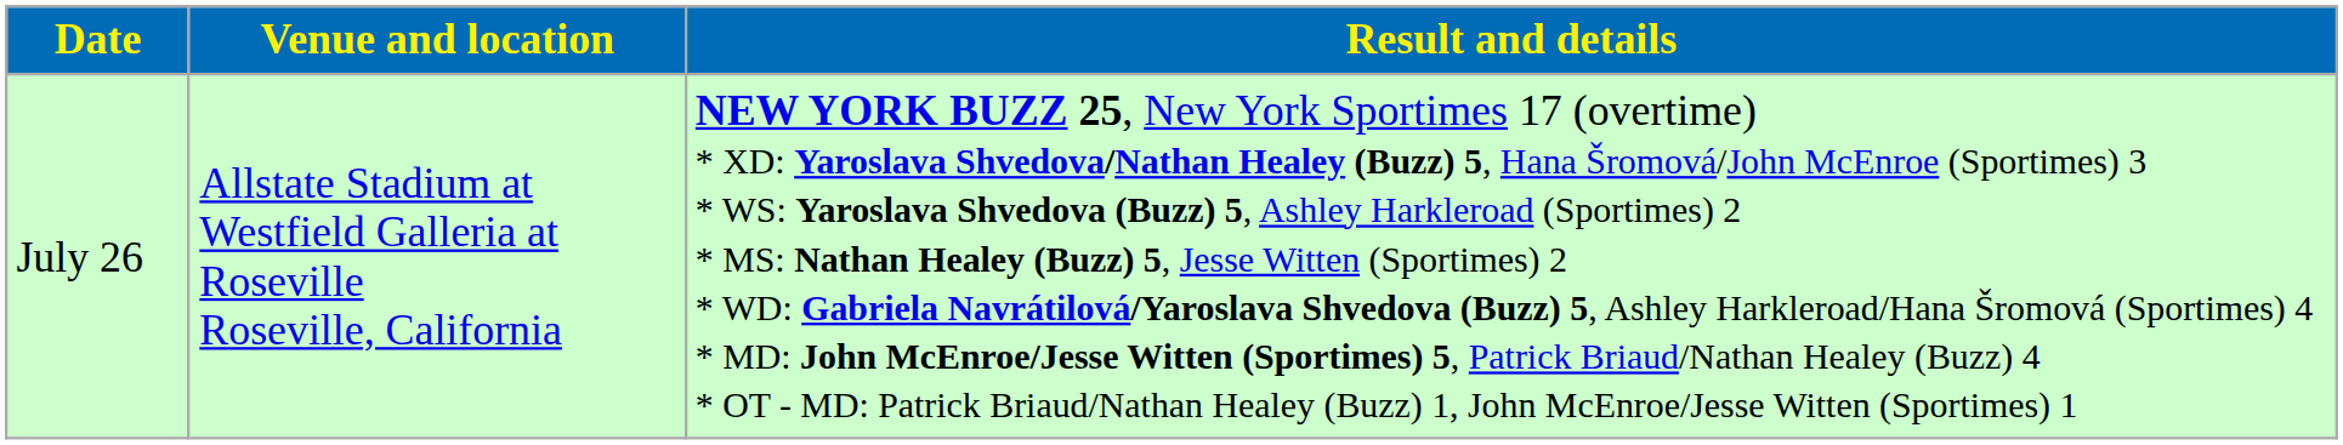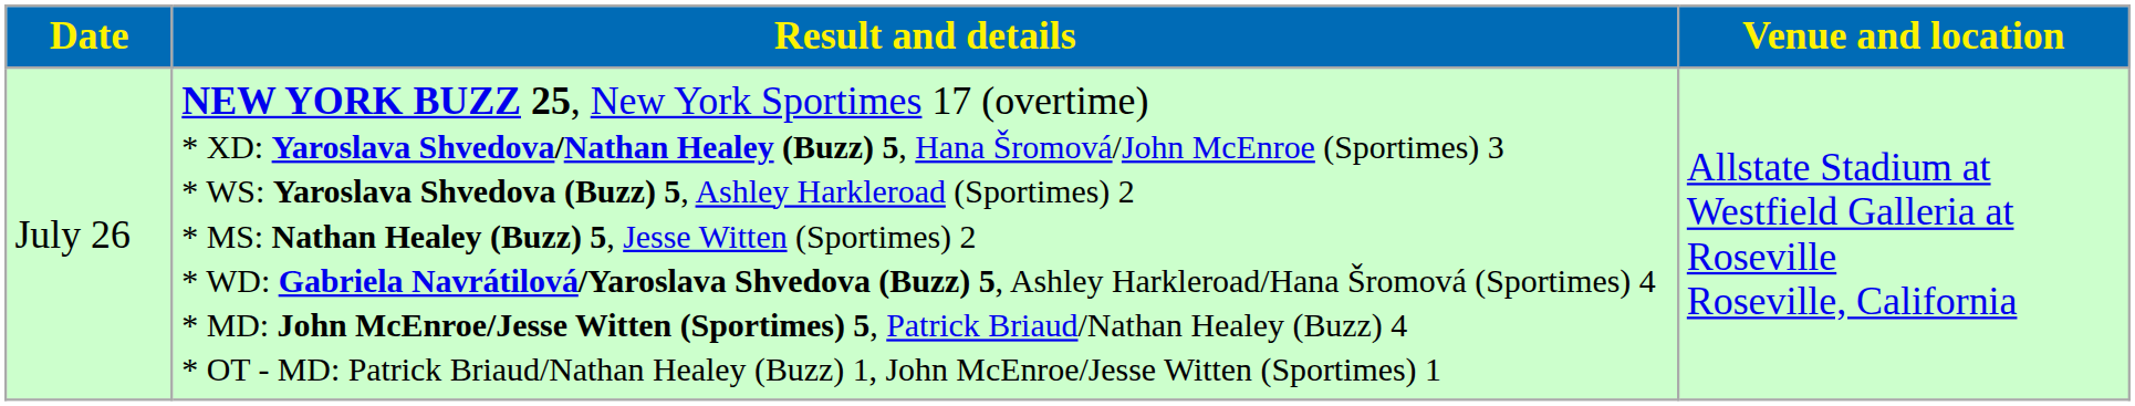columns swapped: Venue and location <-> Result and details
